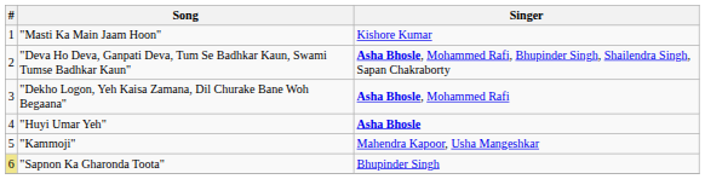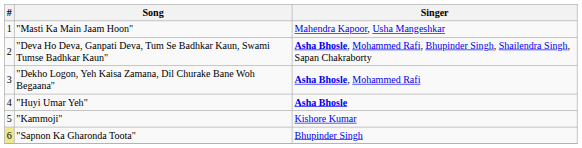"Masti Ka Main Jaam Hoon" | Singer: Kishore Kumar -> Mahendra Kapoor, Usha Mangeshkar
"Kammoji" | Singer: Mahendra Kapoor, Usha Mangeshkar -> Kishore Kumar
